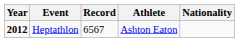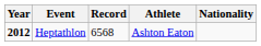Heptathlon | Record: 6567 -> 6568
